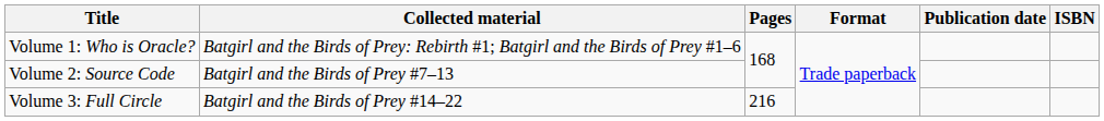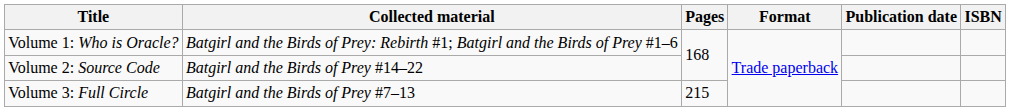Volume 2: Source Code | Collected material: Batgirl and the Birds of Prey #7–13 -> Batgirl and the Birds of Prey #14–22
Volume 3: Full Circle | Collected material: Batgirl and the Birds of Prey #14–22 -> Batgirl and the Birds of Prey #7–13
Volume 3: Full Circle | Pages: 216 -> 215
